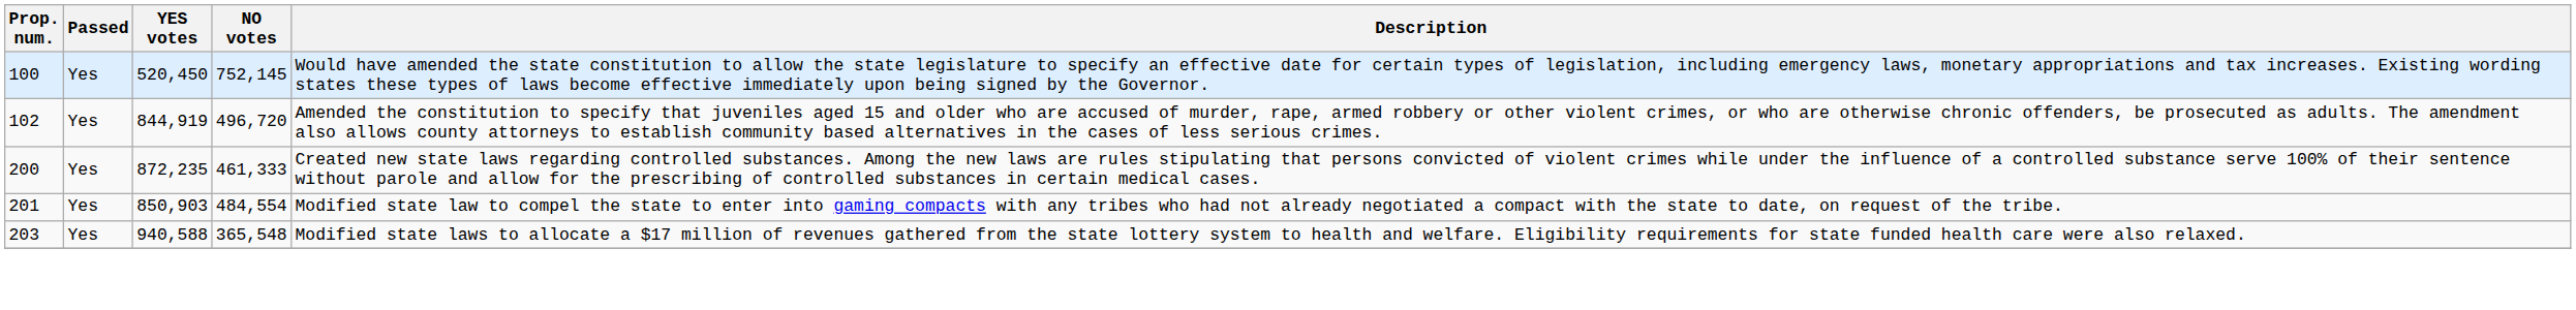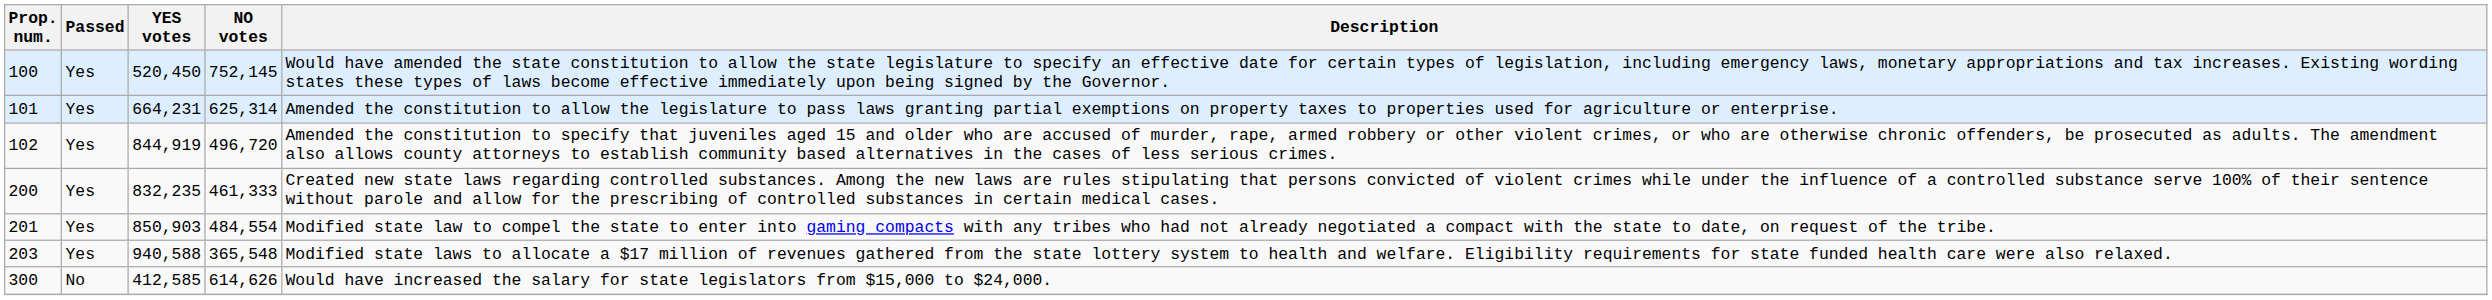+ row: 101 | Yes | 664,231 | 625,314 | Amended the constitution to allow the legislature to pass laws granting partial exemptions on property taxes to properties used for agriculture or enterprise.
200 | YES votes: 872,235 -> 832,235
+ row: 300 | No | 412,585 | 614,626 | Would have increased the salary for state legislators from $15,000 to $24,000.
